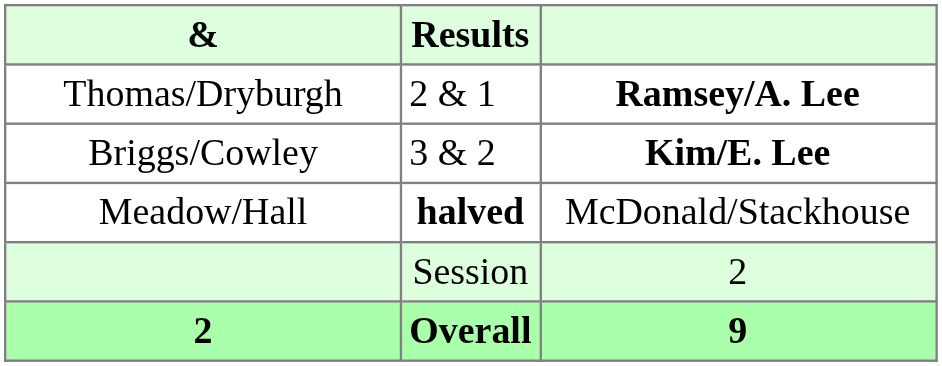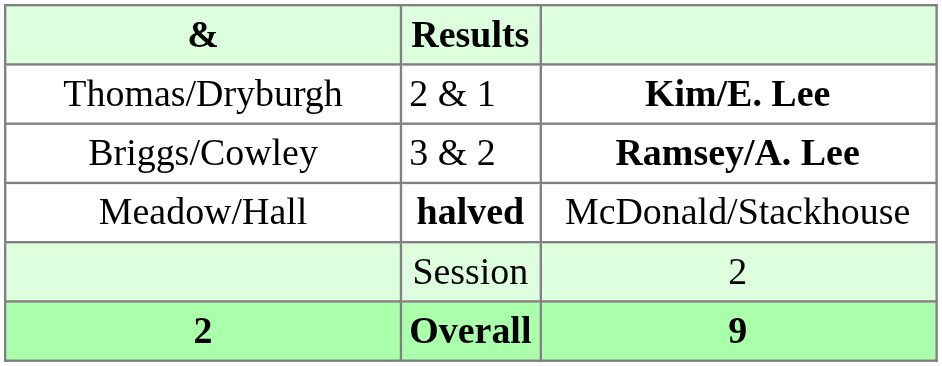Thomas/Dryburgh | column 3: Ramsey/A. Lee -> Kim/E. Lee
Briggs/Cowley | column 3: Kim/E. Lee -> Ramsey/A. Lee
